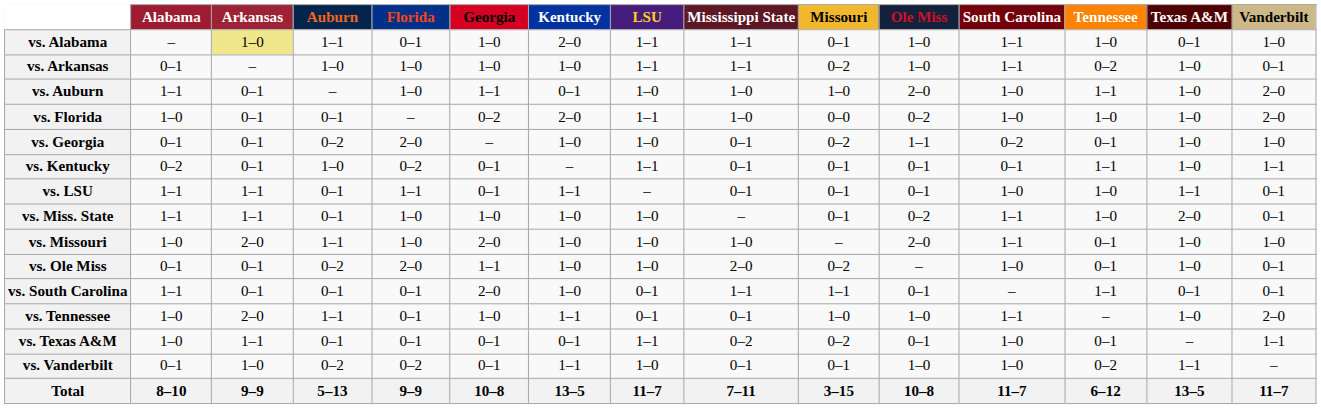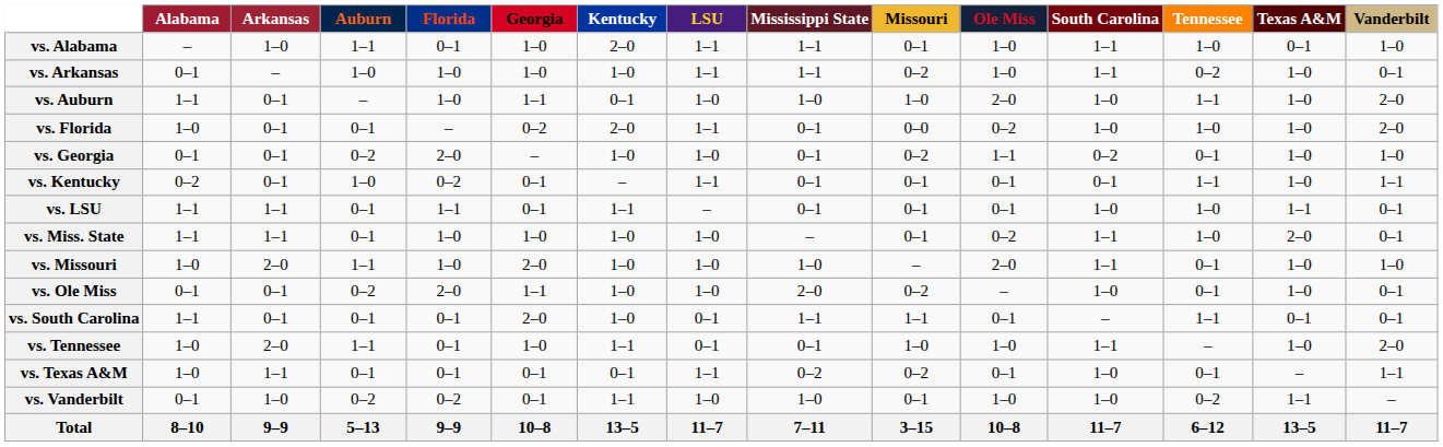vs. Alabama | Arkansas: khaki background -> no background
vs. Florida | Mississippi State: 1–0 -> 0–1
vs. Vanderbilt | Mississippi State: 0–1 -> 1–0
